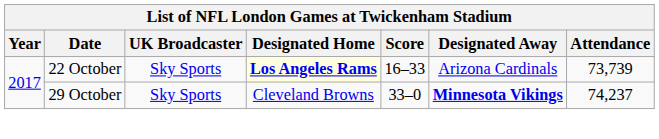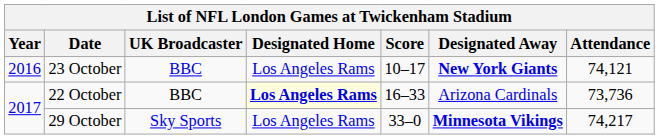+ row: 2016 | 23 October | BBC | Los Angeles Rams | 10–17 | New York Giants | 74,121
22 October | UK Broadcaster: Sky Sports -> BBC
22 October | Attendance: 73,739 -> 73,736
29 October | Designated Home: Cleveland Browns -> Los Angeles Rams
29 October | Attendance: 74,237 -> 74,217
